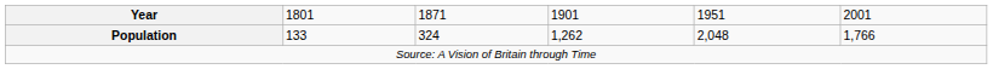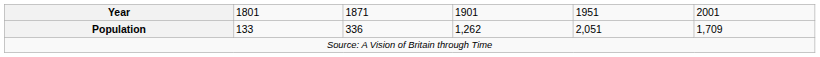Population | column 3: 324 -> 336
Population | column 5: 2,048 -> 2,051
Population | column 6: 1,766 -> 1,709
